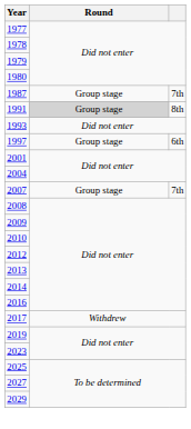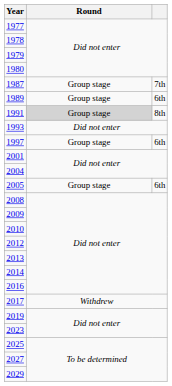+ row: 1989 | Group stage | 6th
+ row: 2005 | Group stage | 6th
- row: 2007 | Group stage | 7th
